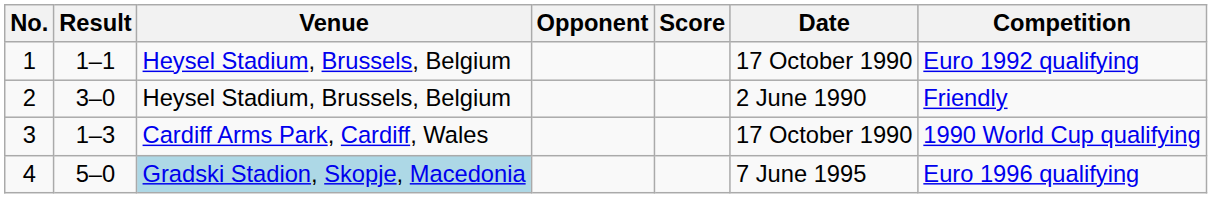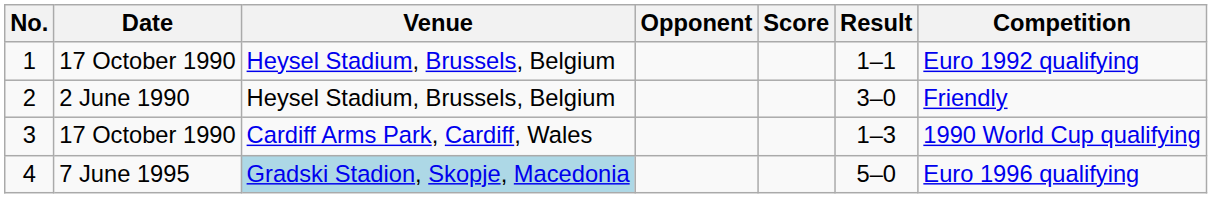columns swapped: Date <-> Result
